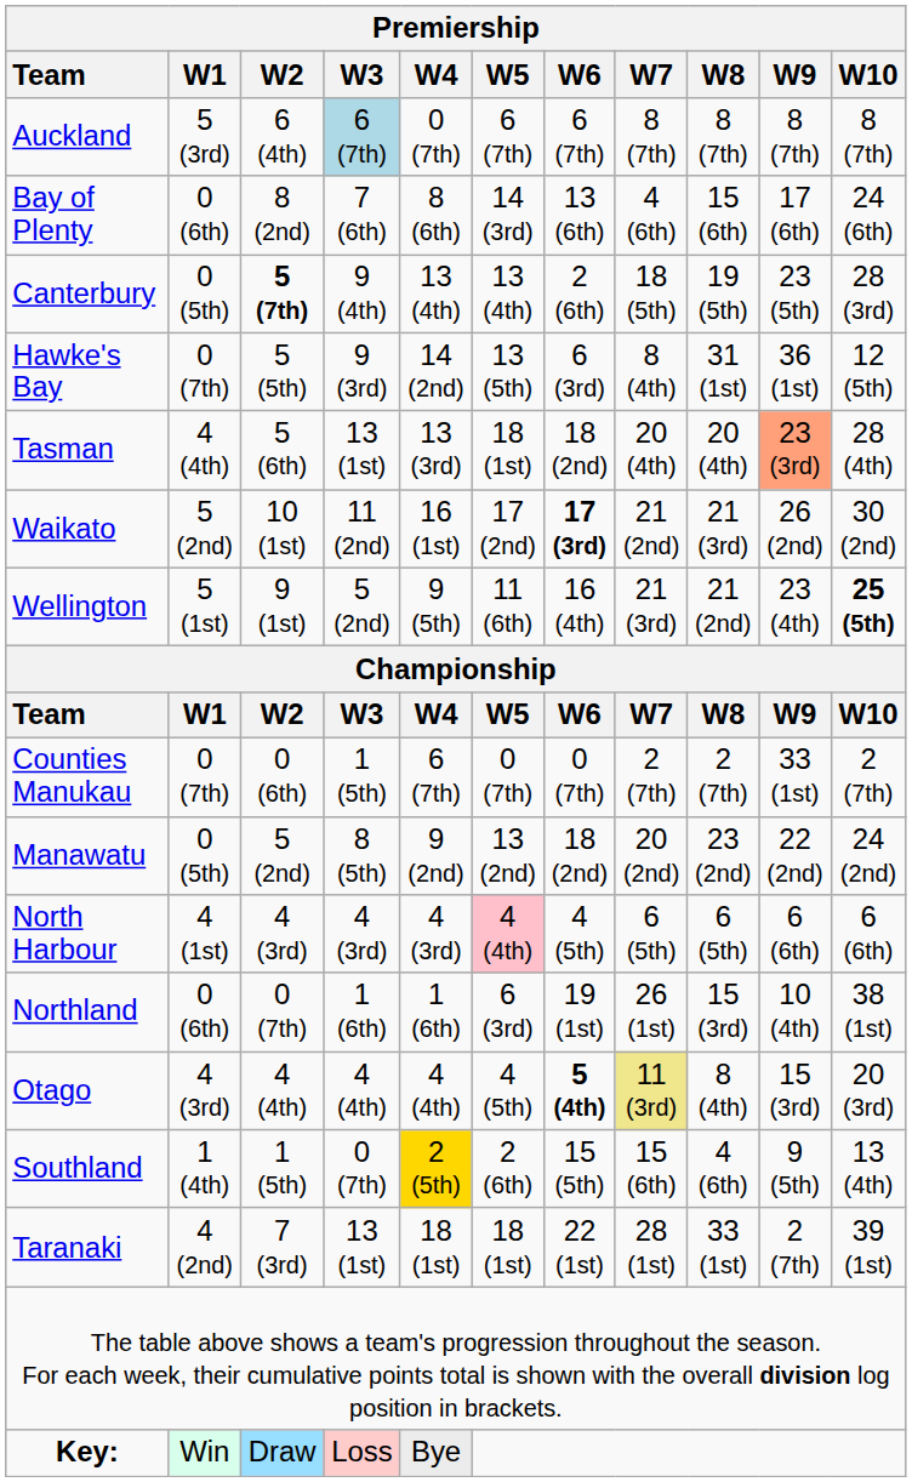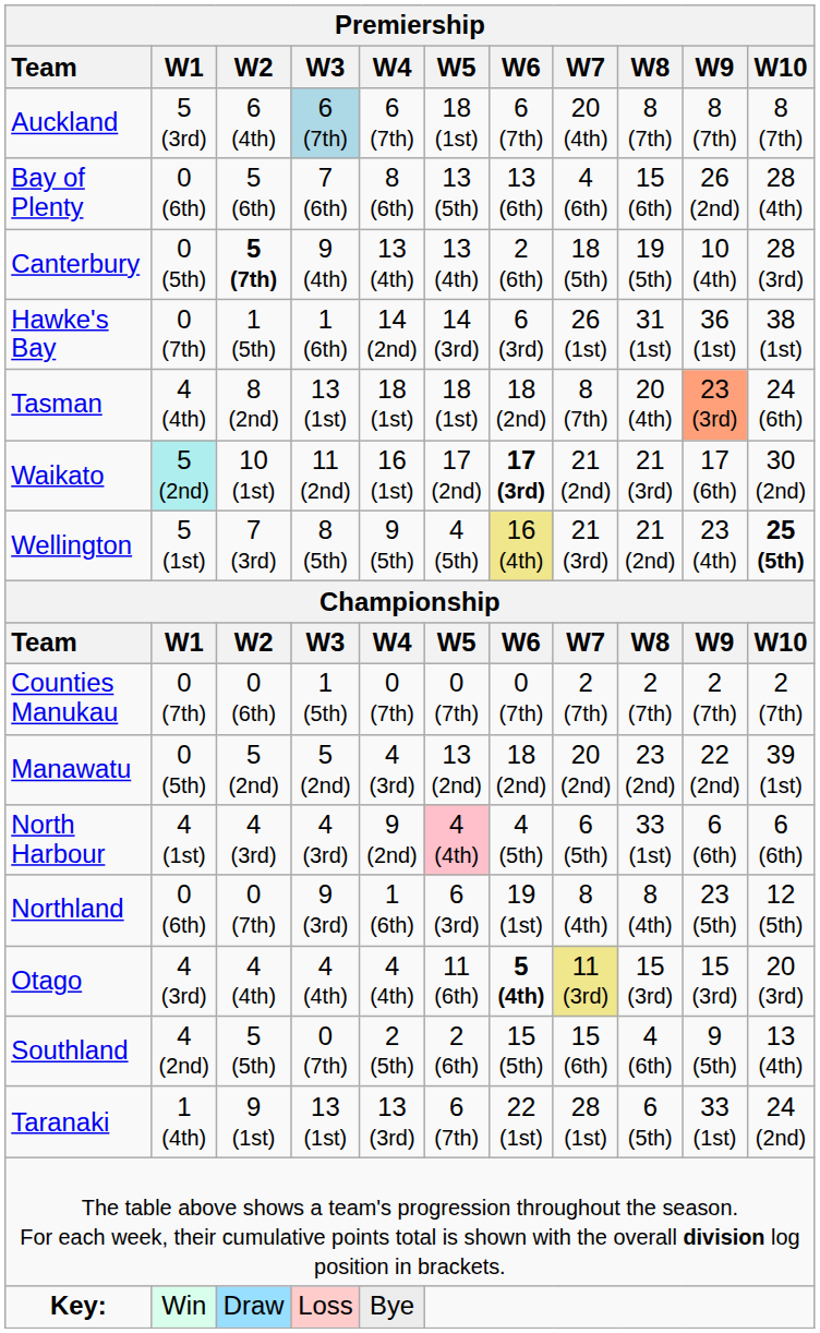Auckland | W4: 0 (7th) -> 6 (7th)
Auckland | W5: 6 (7th) -> 18 (1st)
Auckland | W7: 8 (7th) -> 20 (4th)
Bay of Plenty | W2: 8 (2nd) -> 5 (6th)
Bay of Plenty | W5: 14 (3rd) -> 13 (5th)
Bay of Plenty | W9: 17 (6th) -> 26 (2nd)
Bay of Plenty | W10: 24 (6th) -> 28 (4th)
Canterbury | W9: 23 (5th) -> 10 (4th)
Hawke's Bay | W2: 5 (5th) -> 1 (5th)
Hawke's Bay | W3: 9 (3rd) -> 1 (6th)
Hawke's Bay | W5: 13 (5th) -> 14 (3rd)
Hawke's Bay | W7: 8 (4th) -> 26 (1st)
Hawke's Bay | W10: 12 (5th) -> 38 (1st)
Tasman | W2: 5 (6th) -> 8 (2nd)
Tasman | W4: 13 (3rd) -> 18 (1st)
Tasman | W7: 20 (4th) -> 8 (7th)
Tasman | W10: 28 (4th) -> 24 (6th)
Waikato | W1: no background -> paleturquoise background
Waikato | W9: 26 (2nd) -> 17 (6th)
Wellington | W2: 9 (1st) -> 7 (3rd)
Wellington | W3: 5 (2nd) -> 8 (5th)
Wellington | W5: 11 (6th) -> 4 (5th)
Wellington | W6: no background -> khaki background
Counties Manukau | W4: 6 (7th) -> 0 (7th)
Counties Manukau | W9: 33 (1st) -> 2 (7th)
Manawatu | W3: 8 (5th) -> 5 (2nd)
Manawatu | W4: 9 (2nd) -> 4 (3rd)
Manawatu | W10: 24 (2nd) -> 39 (1st)
North Harbour | W4: 4 (3rd) -> 9 (2nd)
North Harbour | W8: 6 (5th) -> 33 (1st)
Northland | W3: 1 (6th) -> 9 (3rd)
Northland | W7: 26 (1st) -> 8 (4th)
Northland | W8: 15 (3rd) -> 8 (4th)
Northland | W9: 10 (4th) -> 23 (5th)
Northland | W10: 38 (1st) -> 12 (5th)
Otago | W5: 4 (5th) -> 11 (6th)
Otago | W8: 8 (4th) -> 15 (3rd)
Southland | W1: 1 (4th) -> 4 (2nd)
Southland | W2: 1 (5th) -> 5 (5th)
Southland | W4: gold background -> no background
Taranaki | W1: 4 (2nd) -> 1 (4th)
Taranaki | W2: 7 (3rd) -> 9 (1st)
Taranaki | W4: 18 (1st) -> 13 (3rd)
Taranaki | W5: 18 (1st) -> 6 (7th)
Taranaki | W8: 33 (1st) -> 6 (5th)
Taranaki | W9: 2 (7th) -> 33 (1st)
Taranaki | W10: 39 (1st) -> 24 (2nd)
